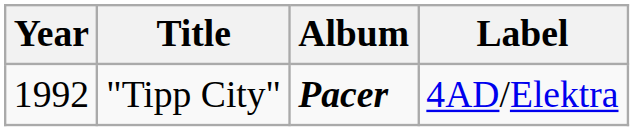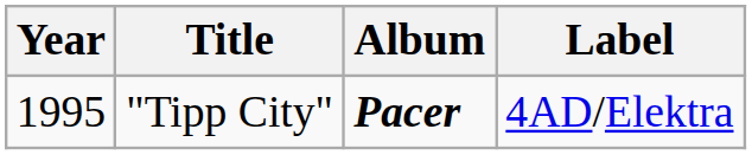"Tipp City" | Year: 1992 -> 1995
